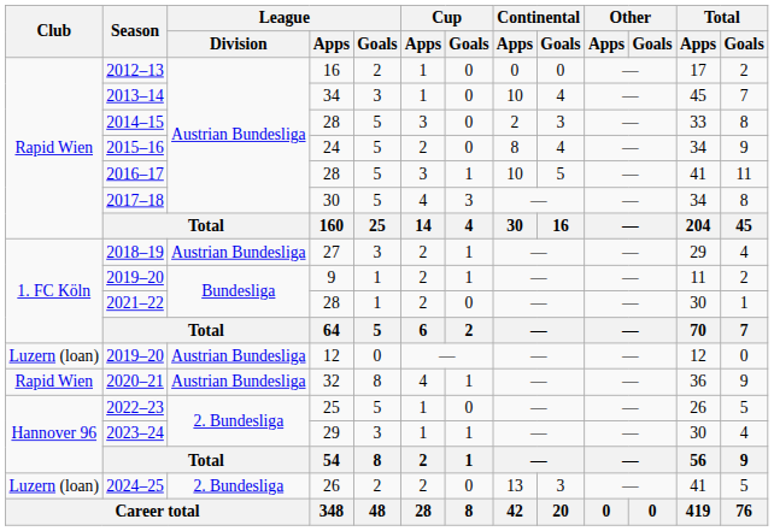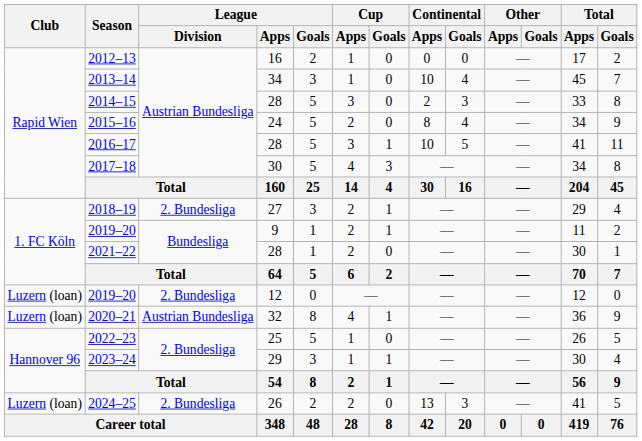2018–19 | League / Division: Austrian Bundesliga -> 2. Bundesliga
2019–20 / 12 | League / Division: Austrian Bundesliga -> 2. Bundesliga
2020–21 | Club: Rapid Wien -> Luzern (loan)
